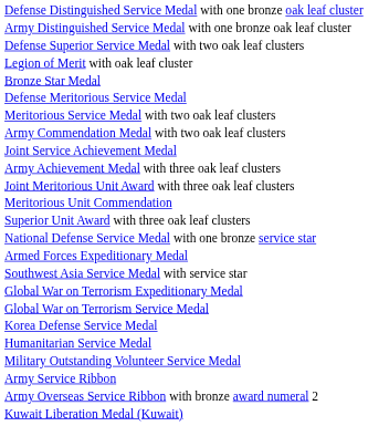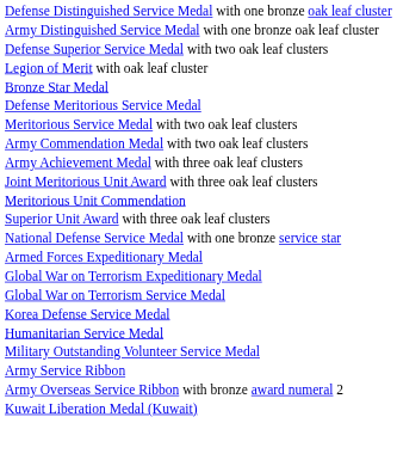- row: Joint Service Achievement Medal
- row: Southwest Asia Service Medal with service star
